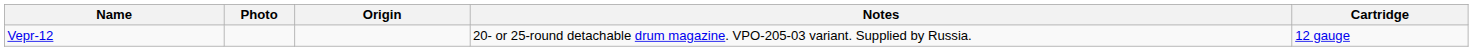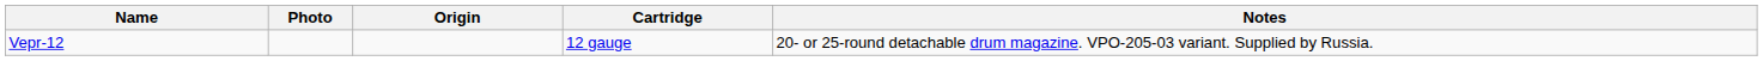columns swapped: Cartridge <-> Notes
